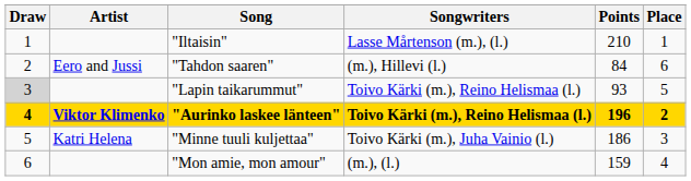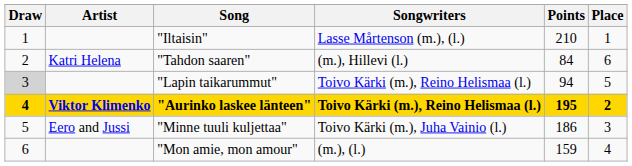"Tahdon saaren" | Artist: Eero and Jussi -> Katri Helena
"Lapin taikarummut" | Points: 93 -> 94
"Aurinko laskee länteen" | Points: 196 -> 195
"Minne tuuli kuljettaa" | Artist: Katri Helena -> Eero and Jussi
